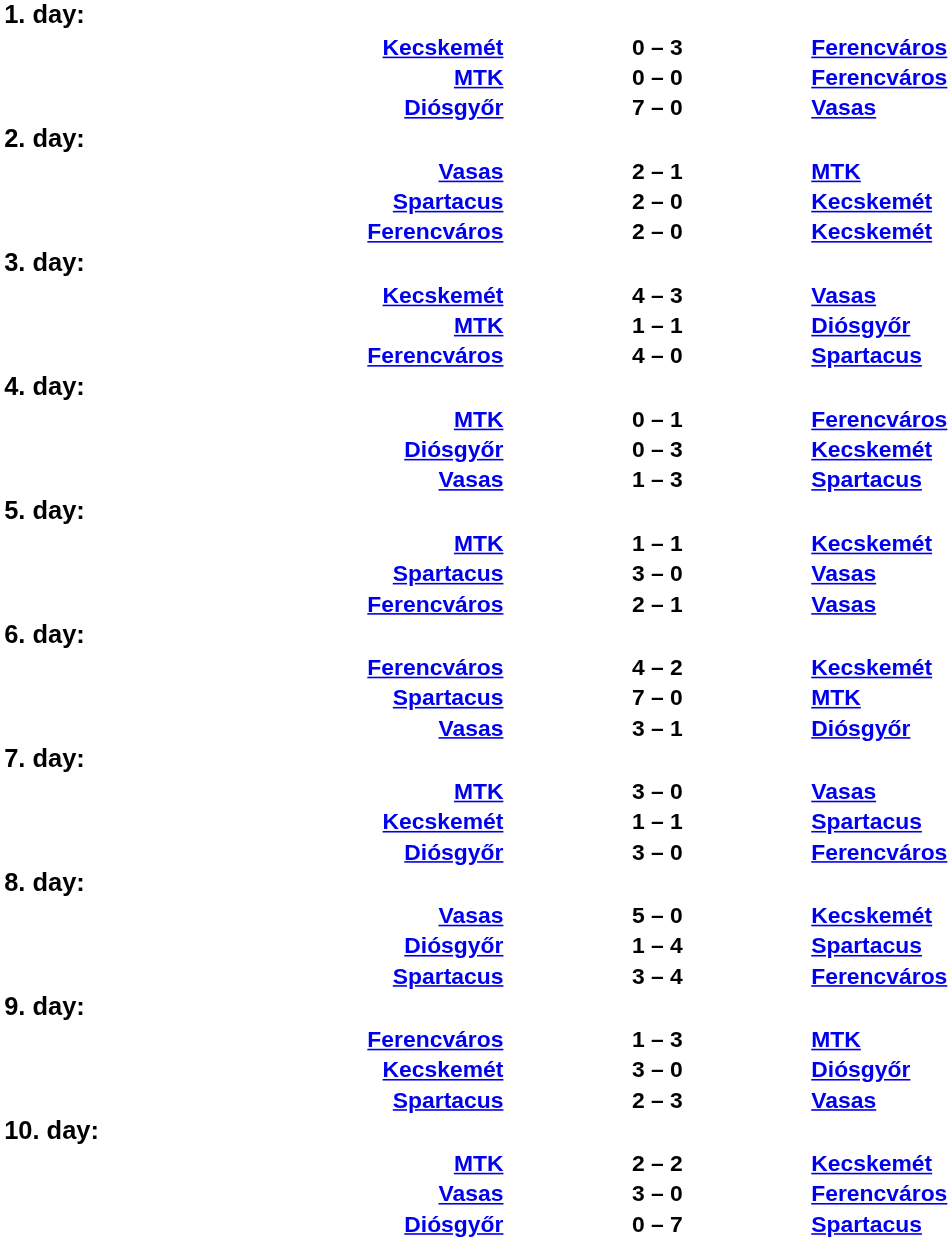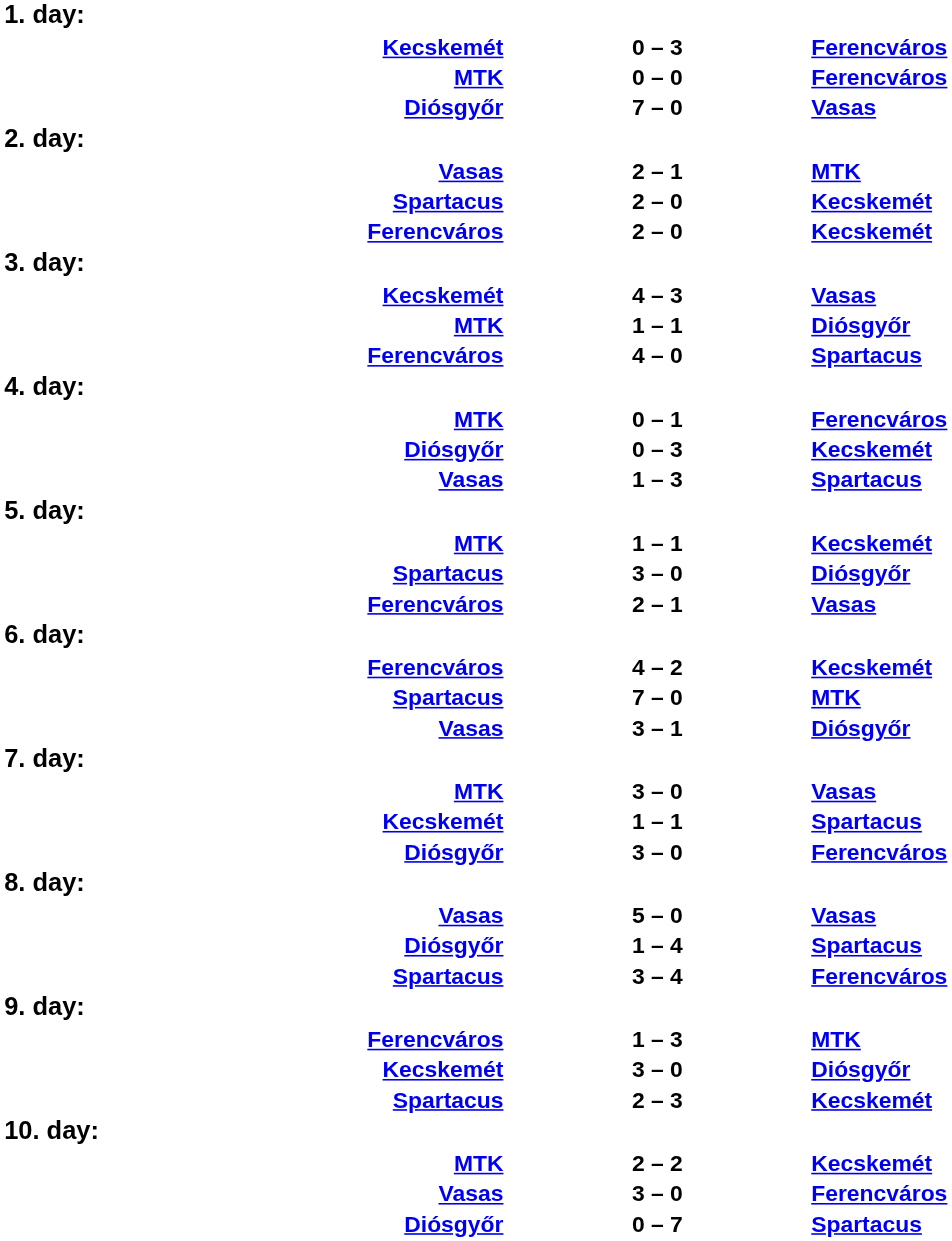Spartacus / 3 – 0 | column 3: Vasas -> Diósgyőr
5 – 0 | column 3: Kecskemét -> Vasas
2 – 3 | column 3: Vasas -> Kecskemét
